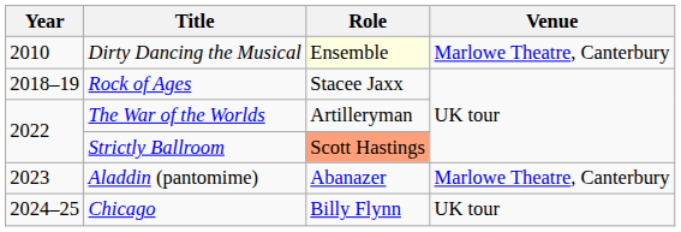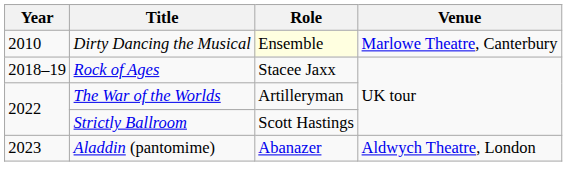Strictly Ballroom | Role: lightsalmon background -> no background
Aladdin (pantomime) | Venue: Marlowe Theatre, Canterbury -> Aldwych Theatre, London
- row: 2024–25 | Chicago | Billy Flynn | UK tour
